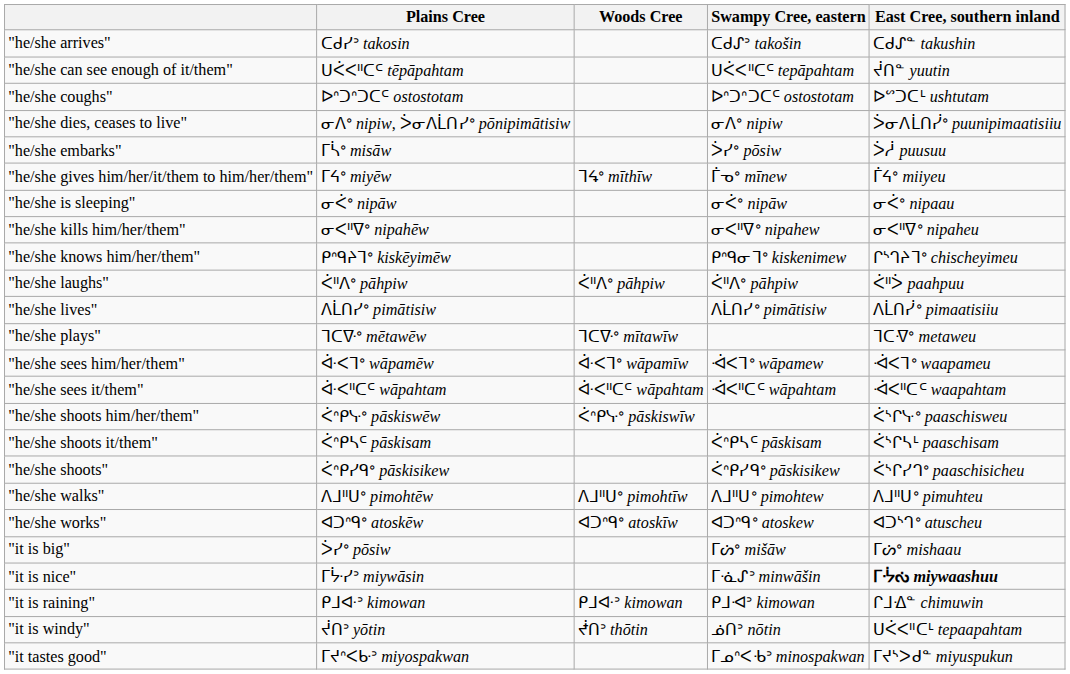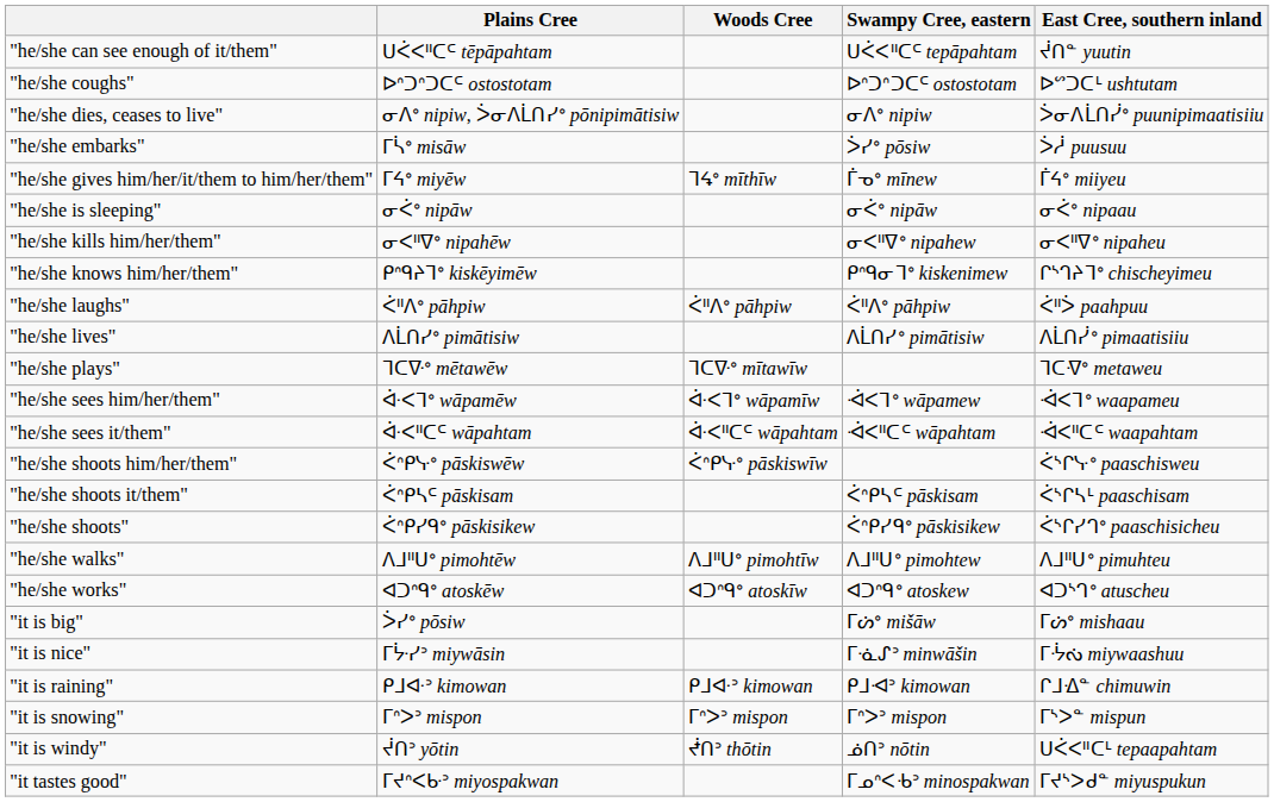- row: "he/she arrives" | ᑕᑯᓯᐣ takosin | ᑕᑯᔑᐣ takošin | ᑕᑯᔑᓐ takushin
"it is nice" | East Cree, southern inland: bold -> normal
+ row: "it is snowing" | ᒥᐢᐳᐣ mispon | ᒥᐢᐳᐣ mispon | ᒥᐢᐳᐣ mispon | ᒥᔅᐳᓐ mispun
